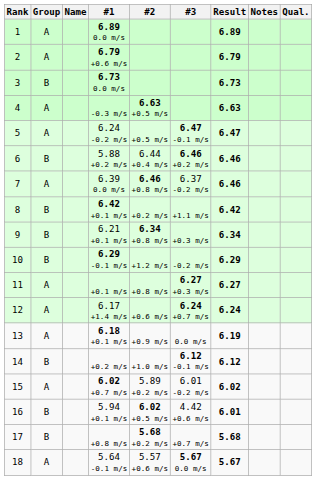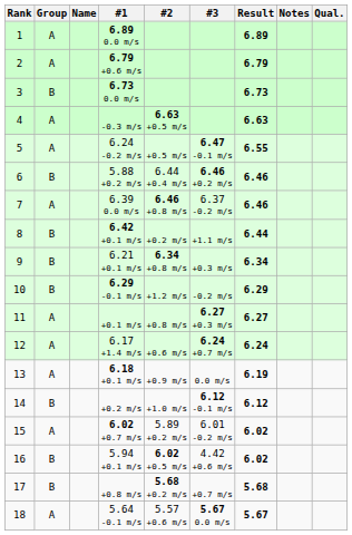6.24 -0.2 m/s | Result: 6.47 -> 6.55
6.42 +0.1 m/s | Result: 6.42 -> 6.44
5.94 +0.1 m/s | Result: 6.01 -> 6.02
